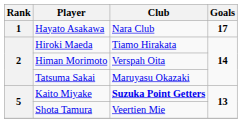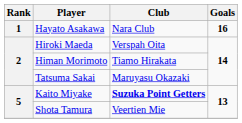Hayato Asakawa | Goals: 17 -> 16
Hiroki Maeda | Club: Tiamo Hirakata -> Verspah Oita
Himan Morimoto | Club: Verspah Oita -> Tiamo Hirakata
